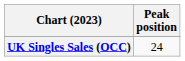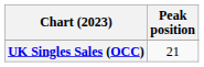UK Singles Sales (OCC) | Peak position: 24 -> 21
